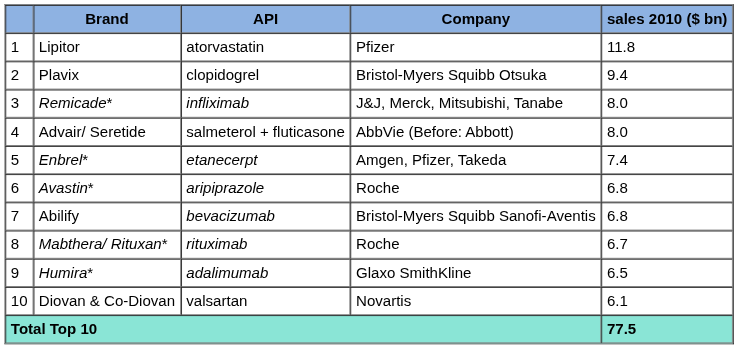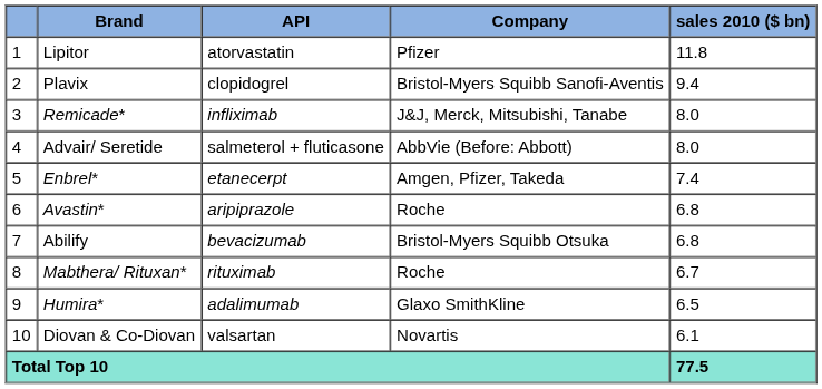Plavix | Company: Bristol-Myers Squibb Otsuka -> Bristol-Myers Squibb Sanofi-Aventis
Abilify | Company: Bristol-Myers Squibb Sanofi-Aventis -> Bristol-Myers Squibb Otsuka
